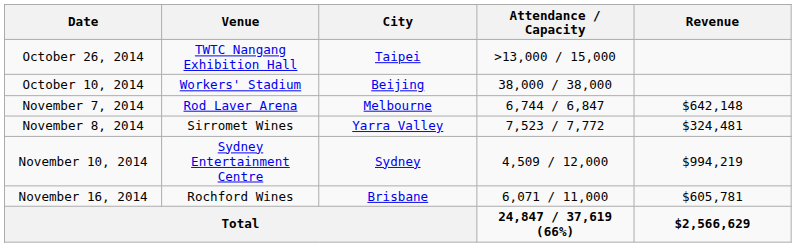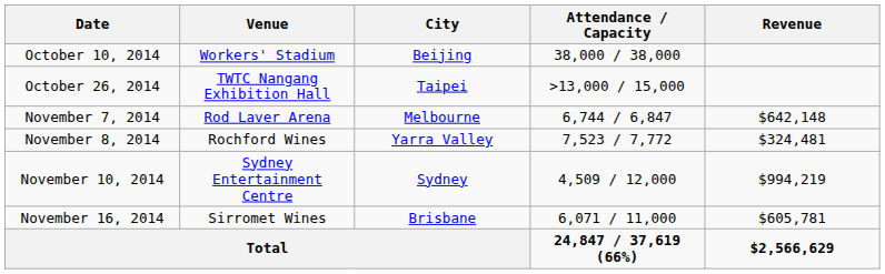rows swapped: October 10, 2014 <-> October 26, 2014
November 8, 2014 | Venue: Sirromet Wines -> Rochford Wines
November 16, 2014 | Venue: Rochford Wines -> Sirromet Wines
